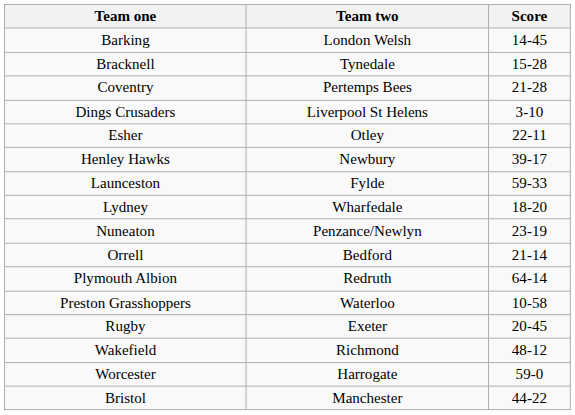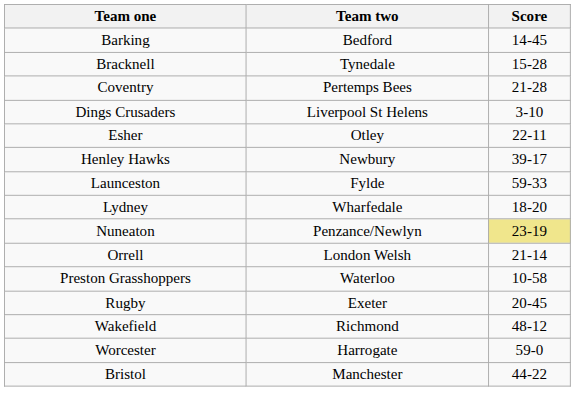Barking | Team two: London Welsh -> Bedford
Nuneaton | Score: no background -> khaki background
Orrell | Team two: Bedford -> London Welsh
- row: Plymouth Albion | Redruth | 64-14
